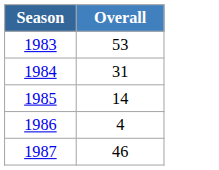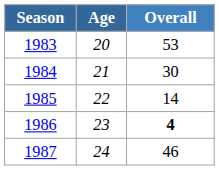+ column: Age | 20 | 21 | 22 | 23 | 24
1984 | Overall: 31 -> 30
1986 | Overall: normal -> bold
